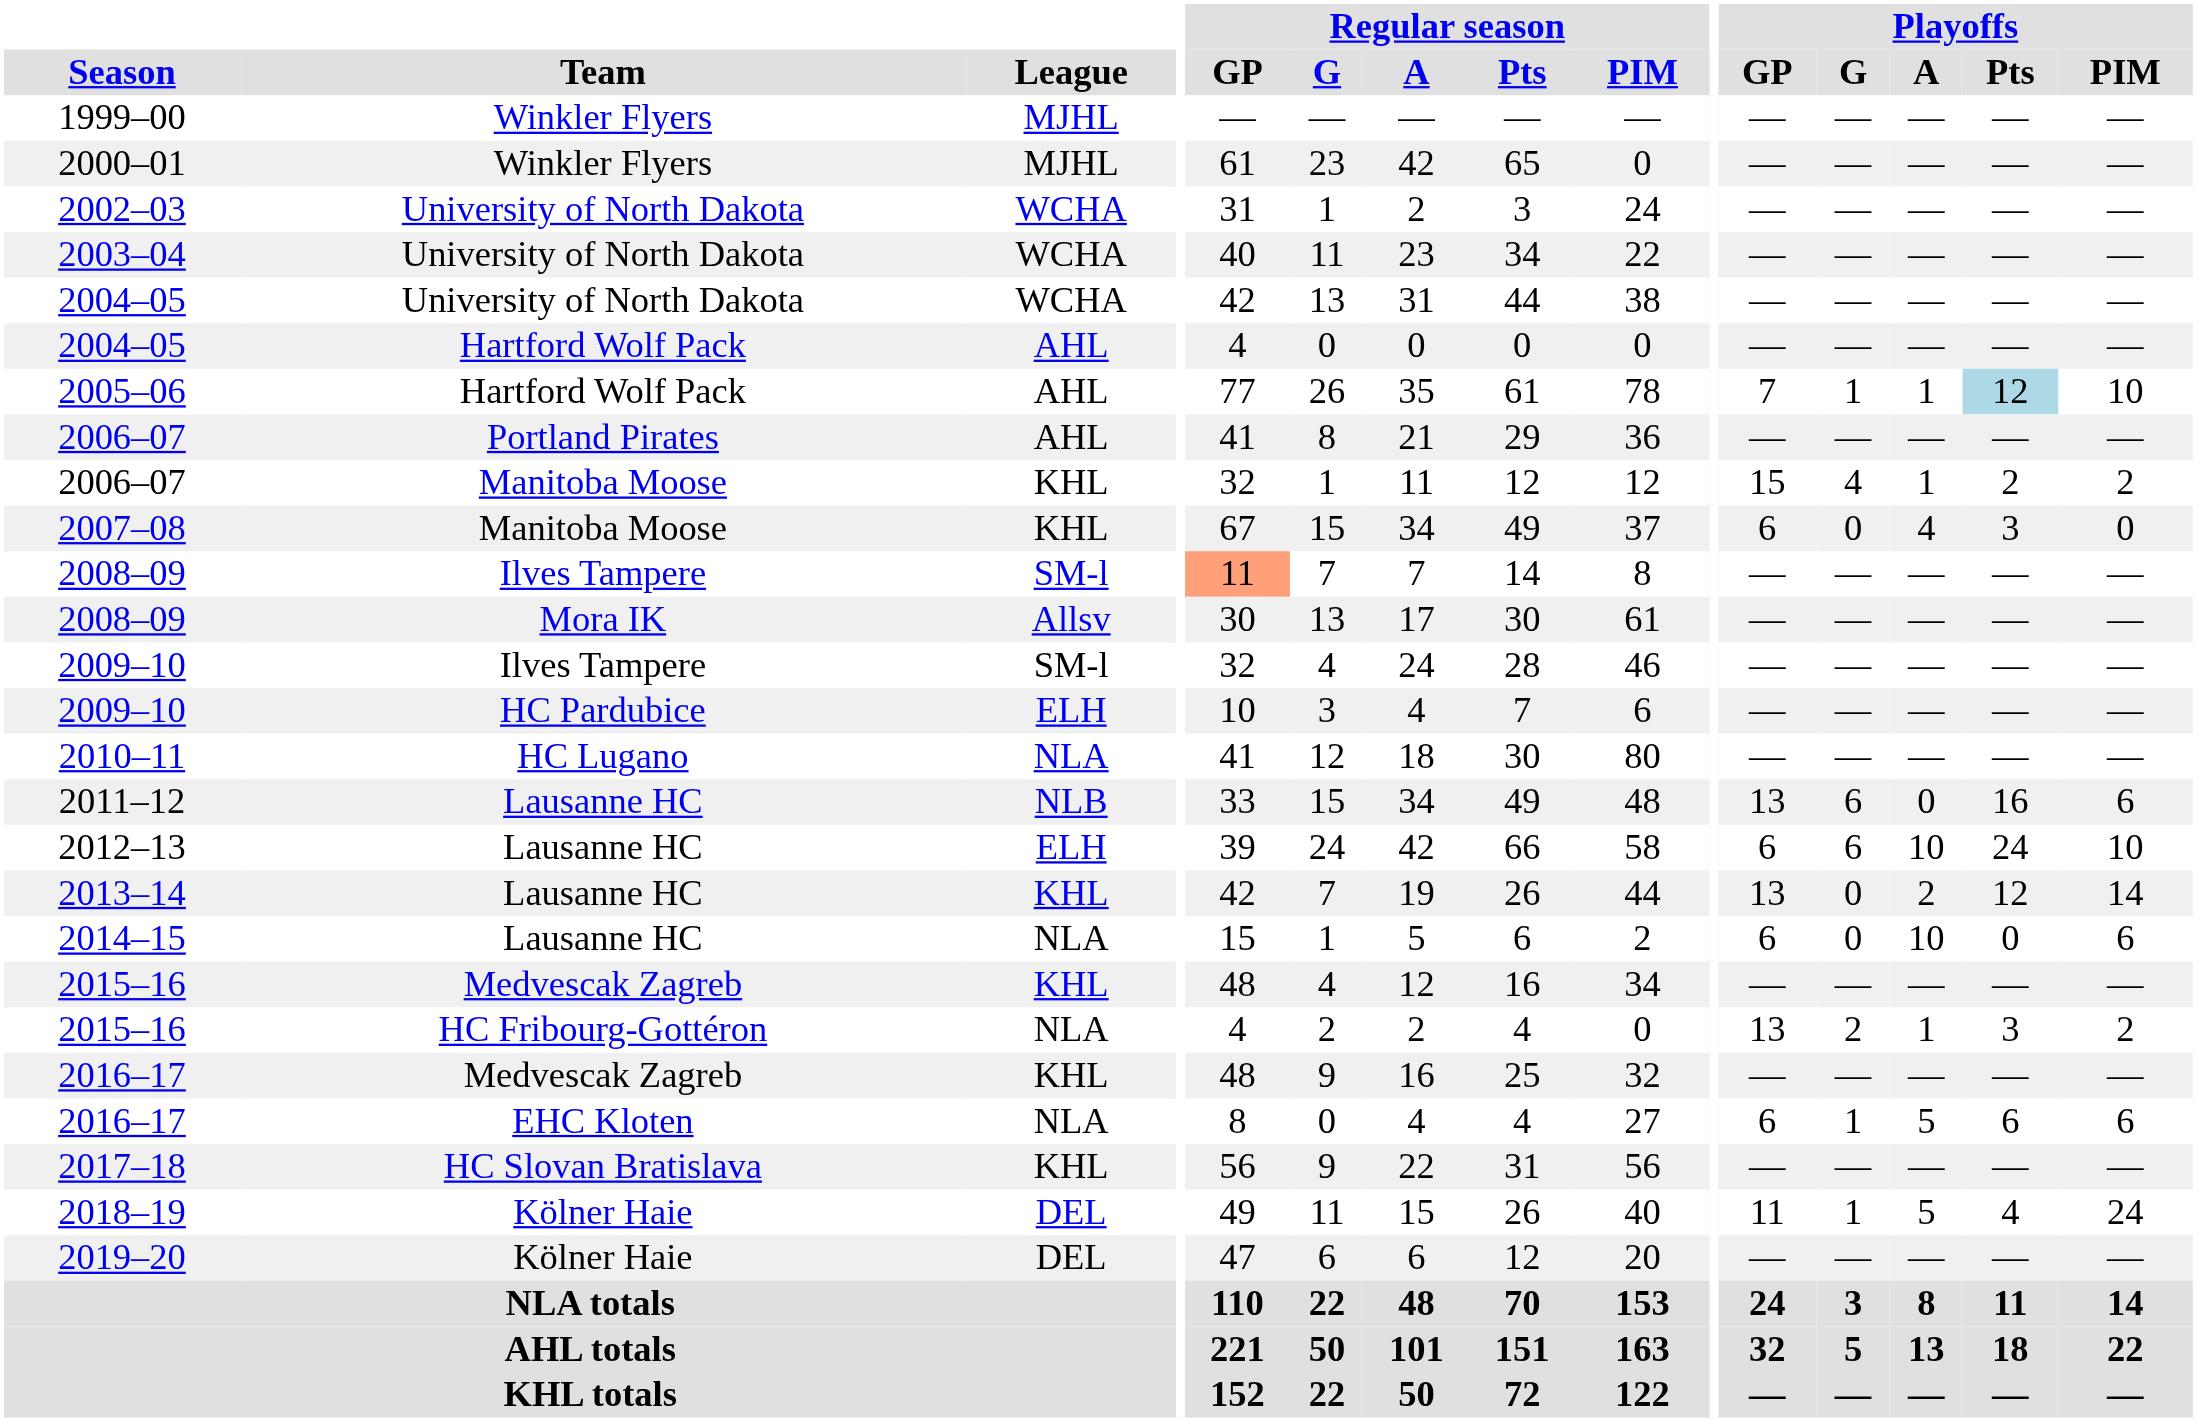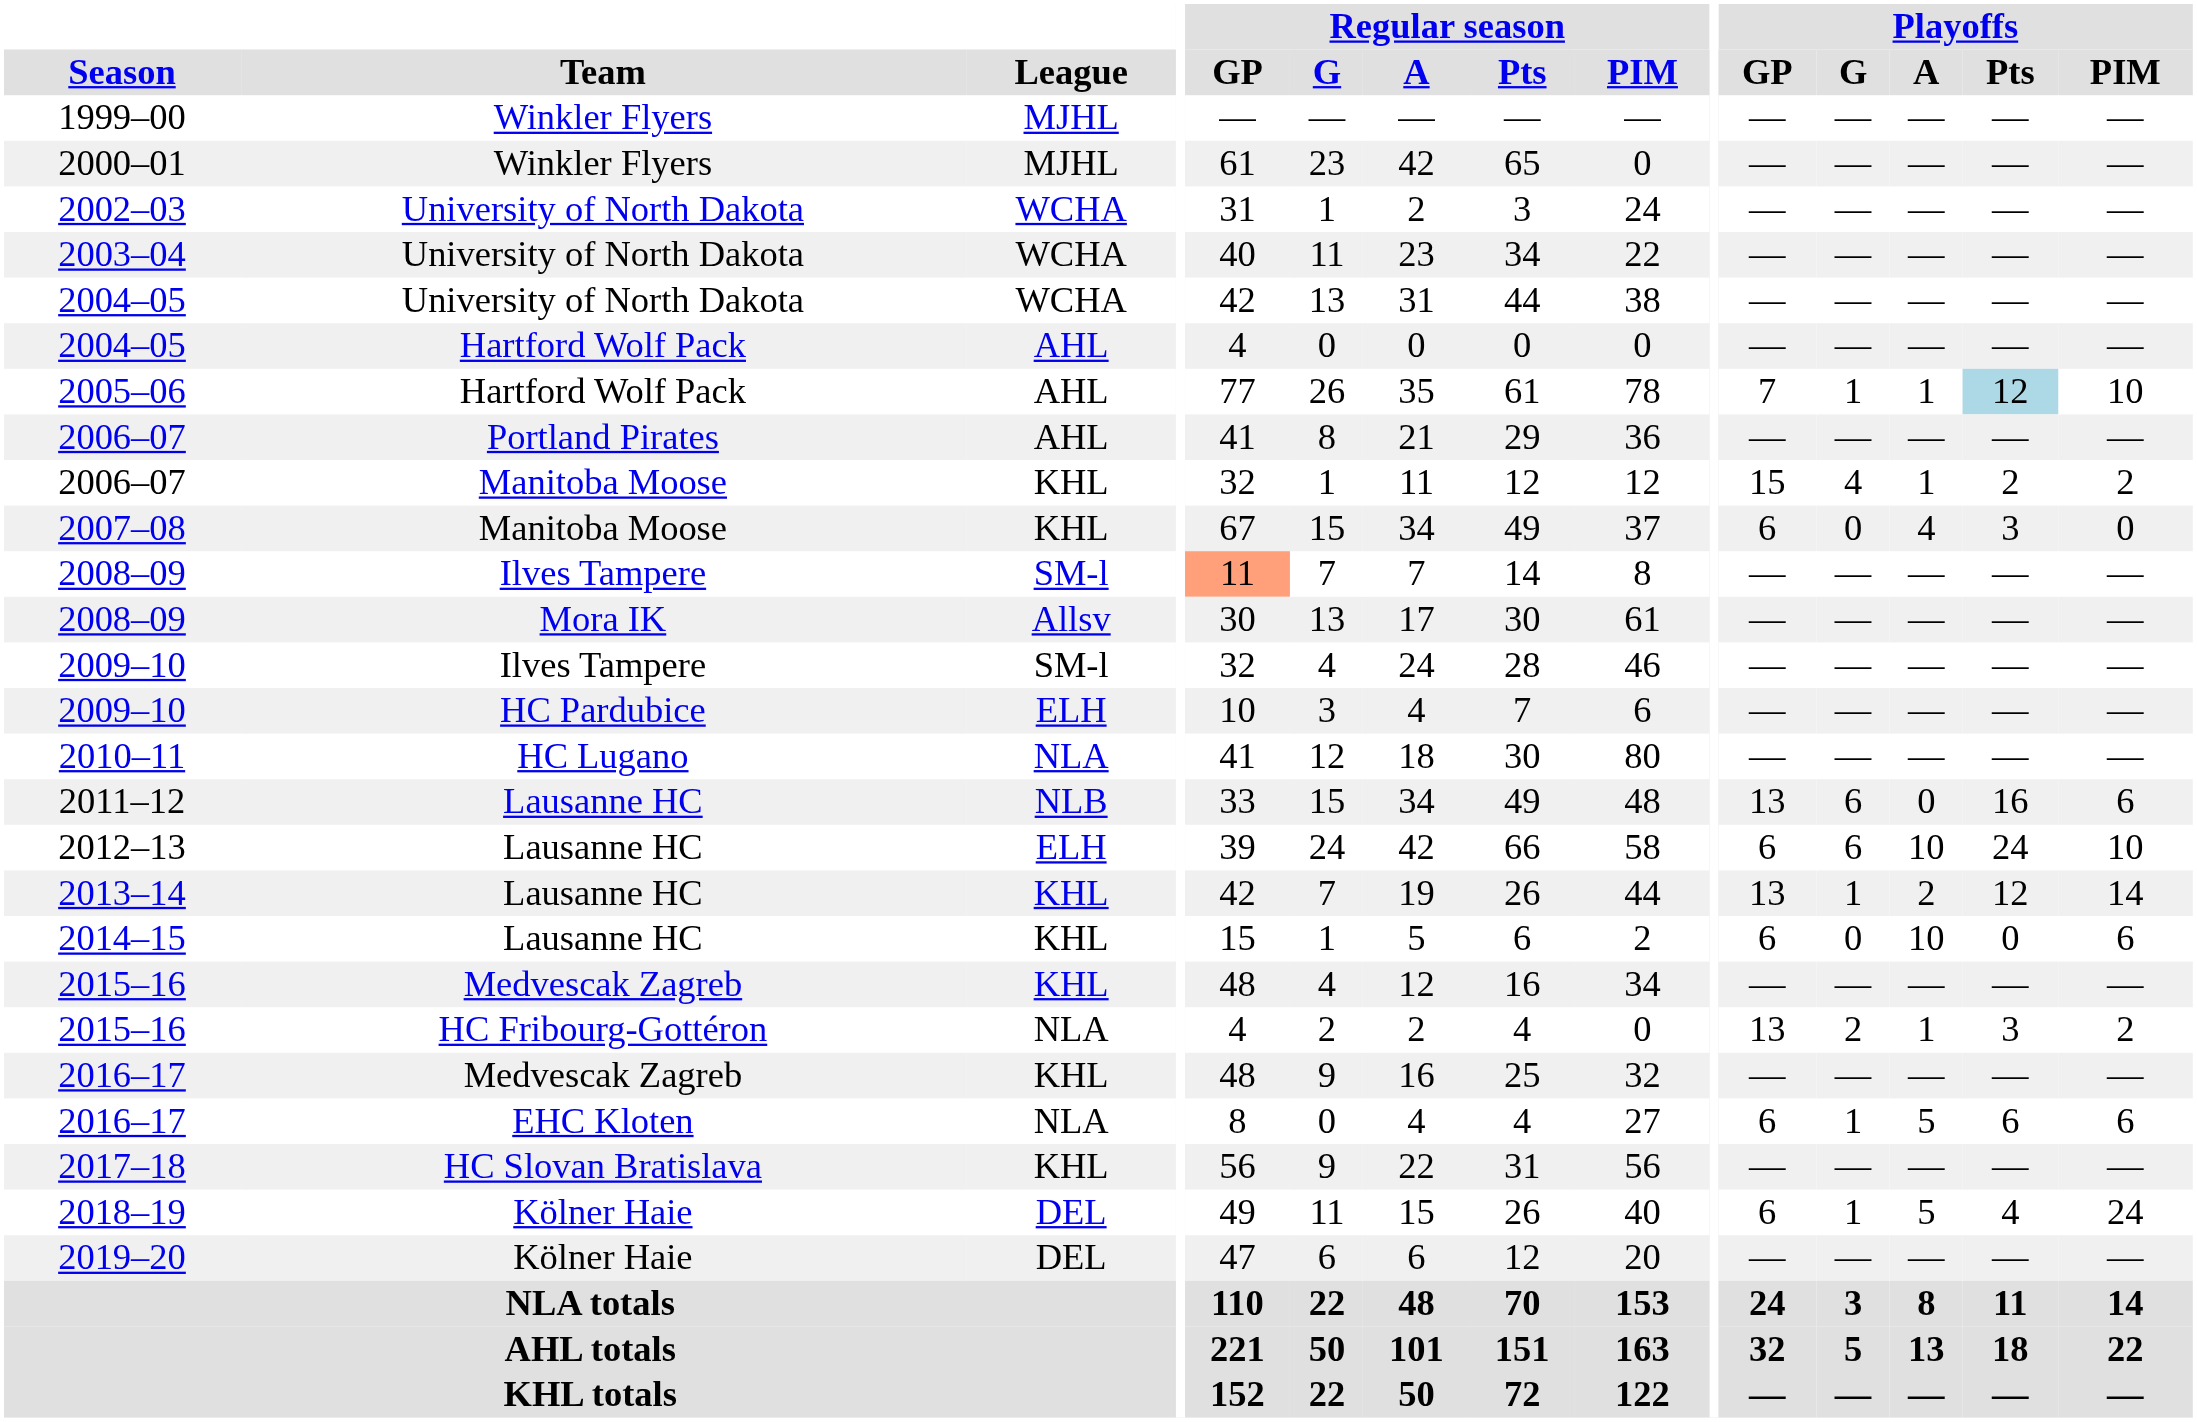2013–14 | Playoffs / G: 0 -> 1
2014–15 | League: NLA -> KHL
2018–19 | Playoffs / GP: 11 -> 6
